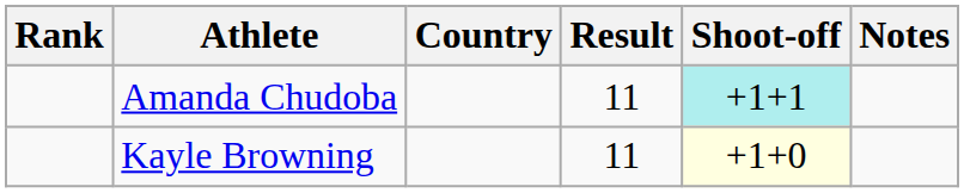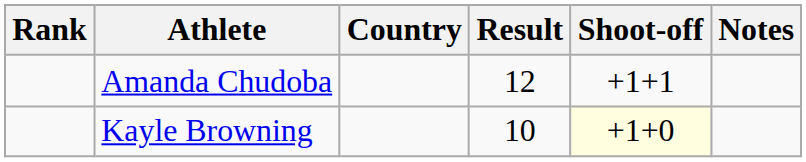Amanda Chudoba | Result: 11 -> 12
Amanda Chudoba | Shoot-off: paleturquoise background -> no background
Kayle Browning | Result: 11 -> 10
